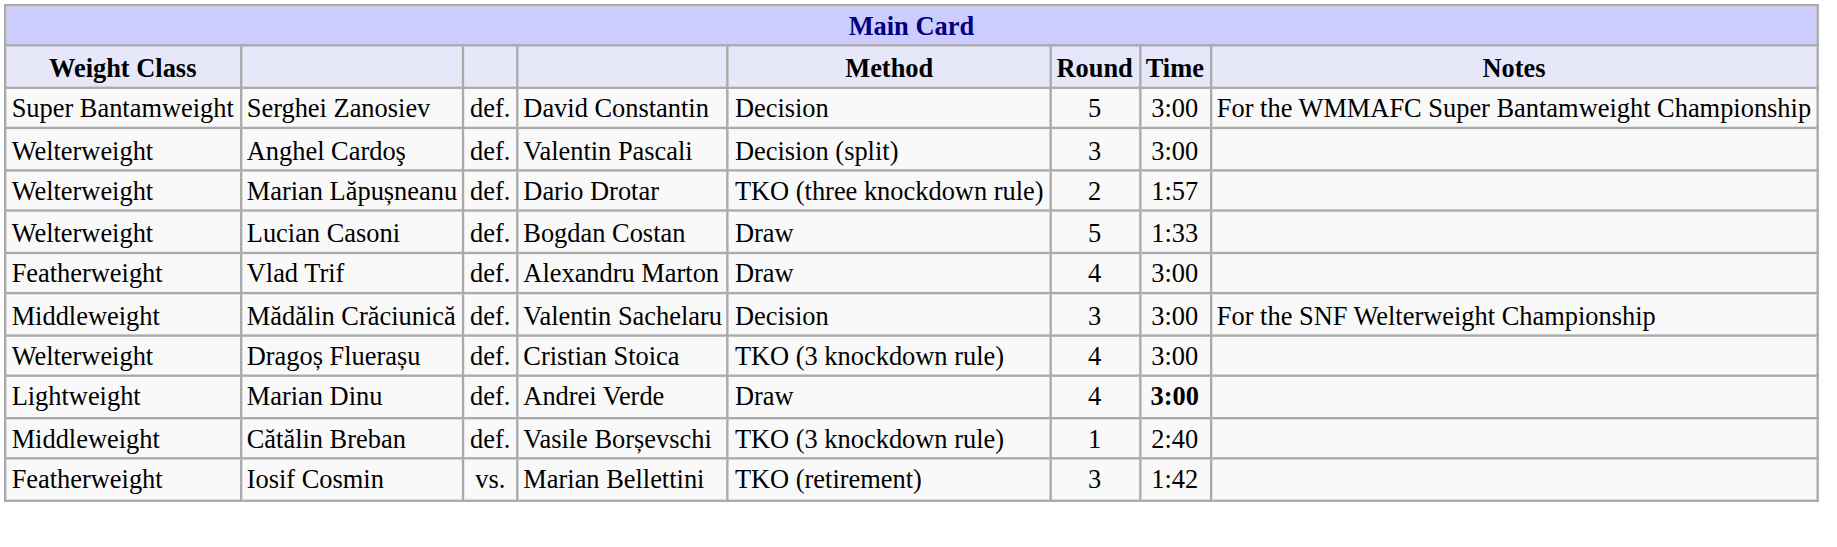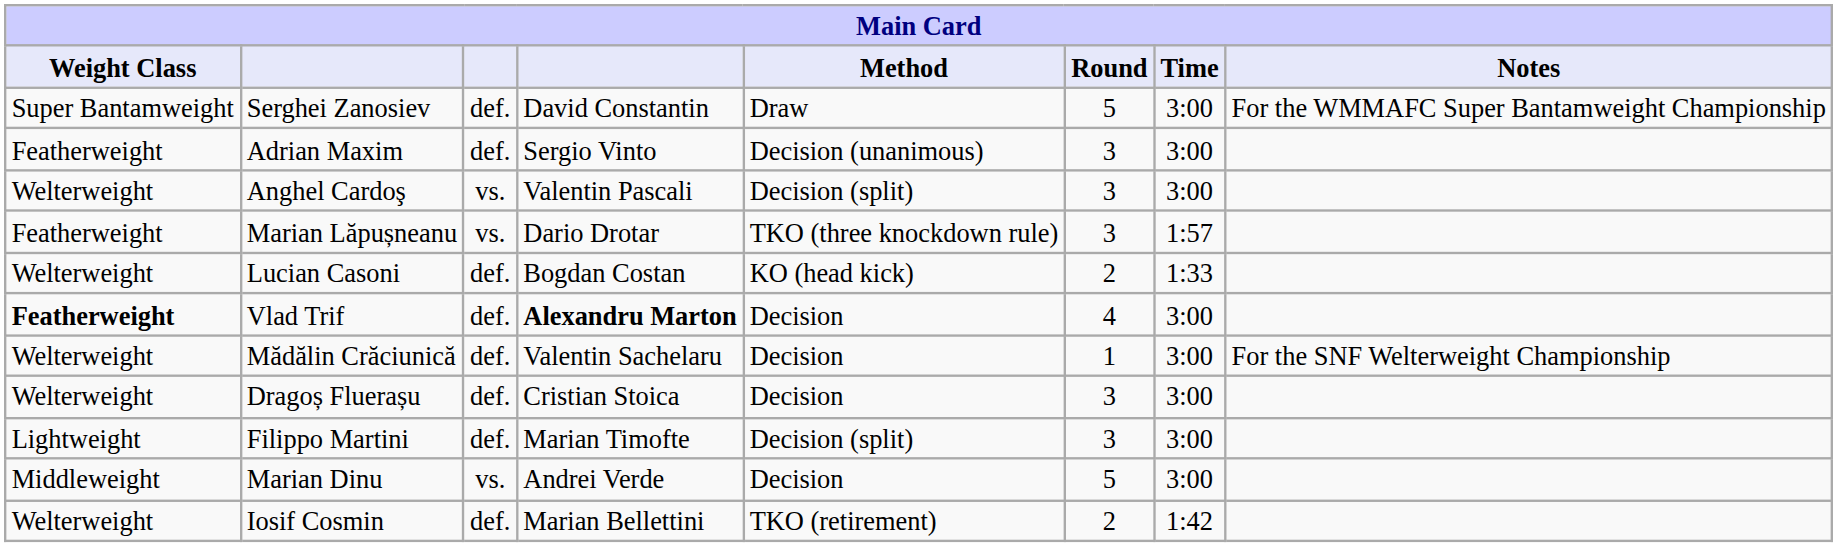Serghei Zanosiev | Method: Decision -> Draw
+ row: Featherweight | Adrian Maxim | def. | Sergio Vinto | Decision (unanimous) | 3 | 3:00
Anghel Cardoş | column 3: def. -> vs.
Marian Lăpușneanu | Weight Class: Welterweight -> Featherweight
Marian Lăpușneanu | column 3: def. -> vs.
Marian Lăpușneanu | Round: 2 -> 3
Lucian Casoni | Method: Draw -> KO (head kick)
Lucian Casoni | Round: 5 -> 2
Vlad Trif | Weight Class: normal -> bold
Vlad Trif | column 4: normal -> bold
Vlad Trif | Method: Draw -> Decision
Mădălin Crăciunică | Weight Class: Middleweight -> Welterweight
Mădălin Crăciunică | Round: 3 -> 1
Dragoș Fluerașu | Method: TKO (3 knockdown rule) -> Decision
Dragoș Fluerașu | Round: 4 -> 3
+ row: Lightweight | Filippo Martini | def. | Marian Timofte | Decision (split) | 3 | 3:00
Marian Dinu | Weight Class: Lightweight -> Middleweight
Marian Dinu | column 3: def. -> vs.
Marian Dinu | Method: Draw -> Decision
Marian Dinu | Round: 4 -> 5
Marian Dinu | Time: bold -> normal
- row: Middleweight | Cătălin Breban | def. | Vasile Borșevschi | TKO (3 knockdown rule) | 1 | 2:40
Iosif Cosmin | Weight Class: Featherweight -> Welterweight
Iosif Cosmin | column 3: vs. -> def.
Iosif Cosmin | Round: 3 -> 2
